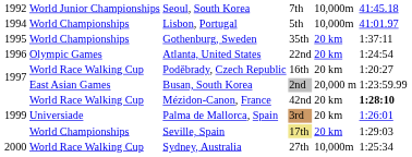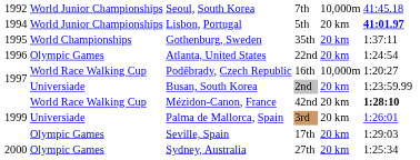Lisbon, Portugal | column 2: World Championships -> World Junior Championships
Lisbon, Portugal | column 5: 10,000m -> 20 km
Lisbon, Portugal | column 6: normal -> bold
Poděbrady, Czech Republic | column 5: 20 km -> 10,000m
Busan, South Korea | column 2: East Asian Games -> Universiade
Busan, South Korea | column 5: 20,000 m -> 20 km
Seville, Spain | column 2: World Championships -> Olympic Games
Seville, Spain | column 4: khaki background -> no background
Sydney, Australia | column 2: World Race Walking Cup -> Olympic Games
Sydney, Australia | column 5: 10,000m -> 20 km
